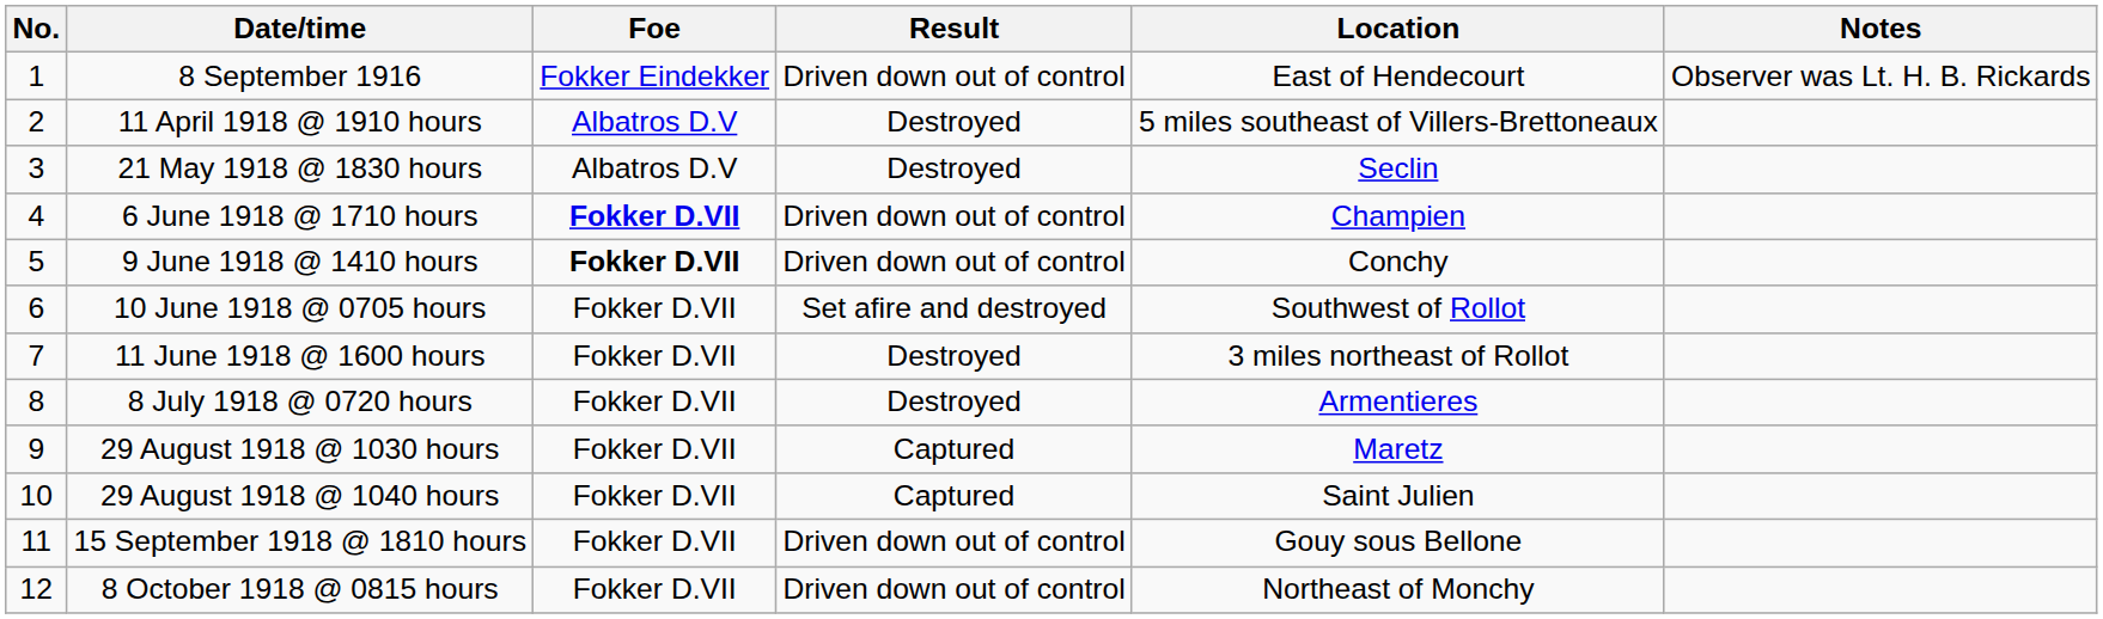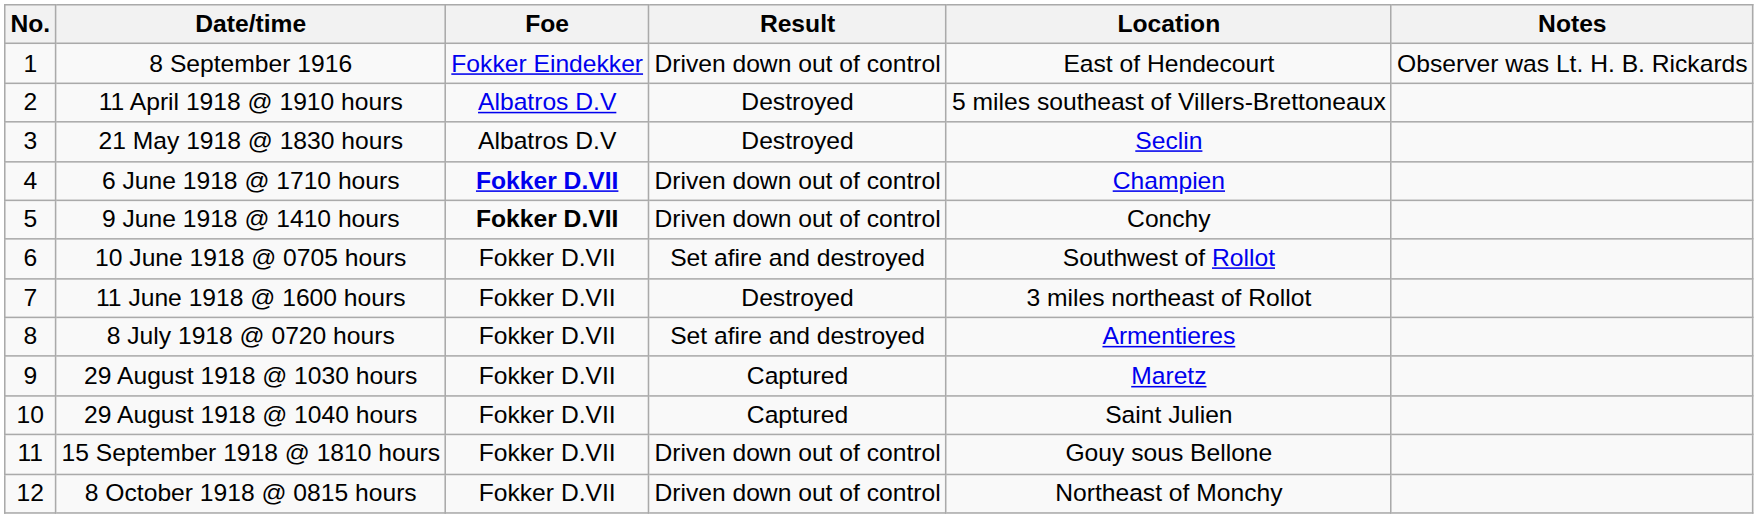8 July 1918 @ 0720 hours | Result: Destroyed -> Set afire and destroyed
